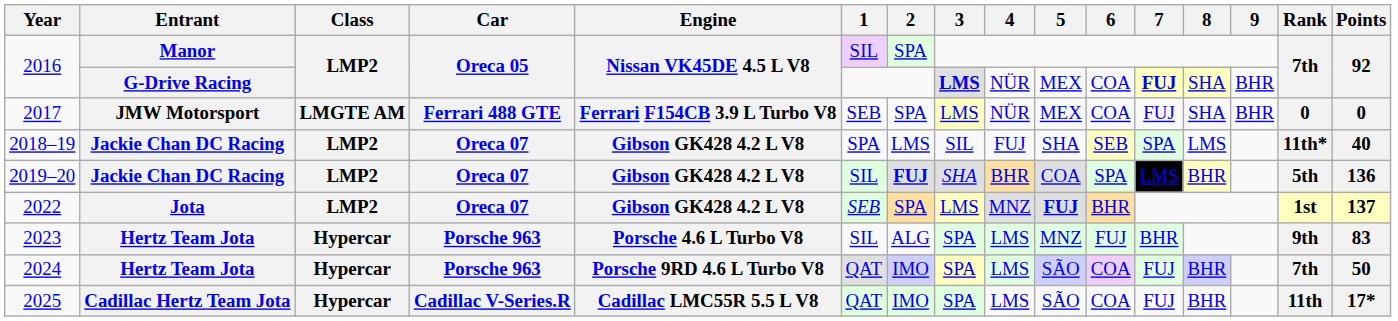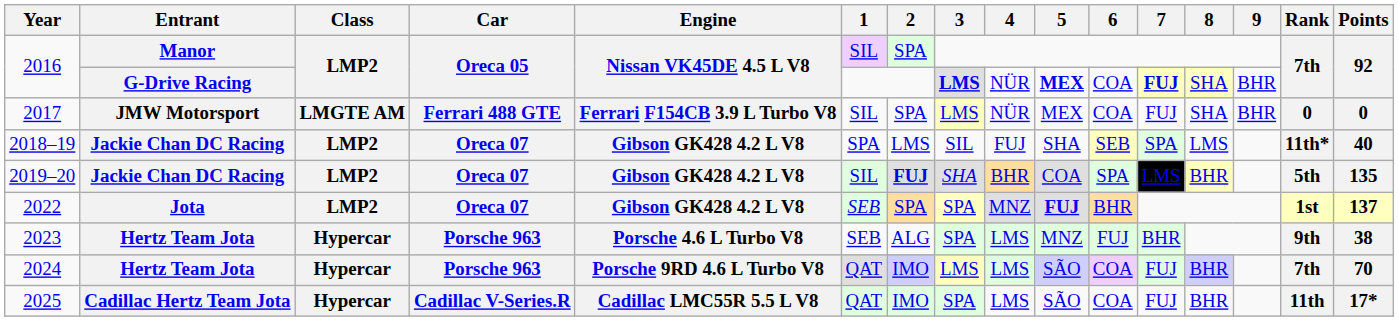2016 / G-Drive Racing | 5: normal -> bold
2017 | 1: SEB -> SIL
2019–20 | Points: 136 -> 135
2022 | 3: LMS -> SPA
2023 | 1: SIL -> SEB
2023 | Points: 83 -> 38
2024 | 3: SPA -> LMS
2024 | Points: 50 -> 70
